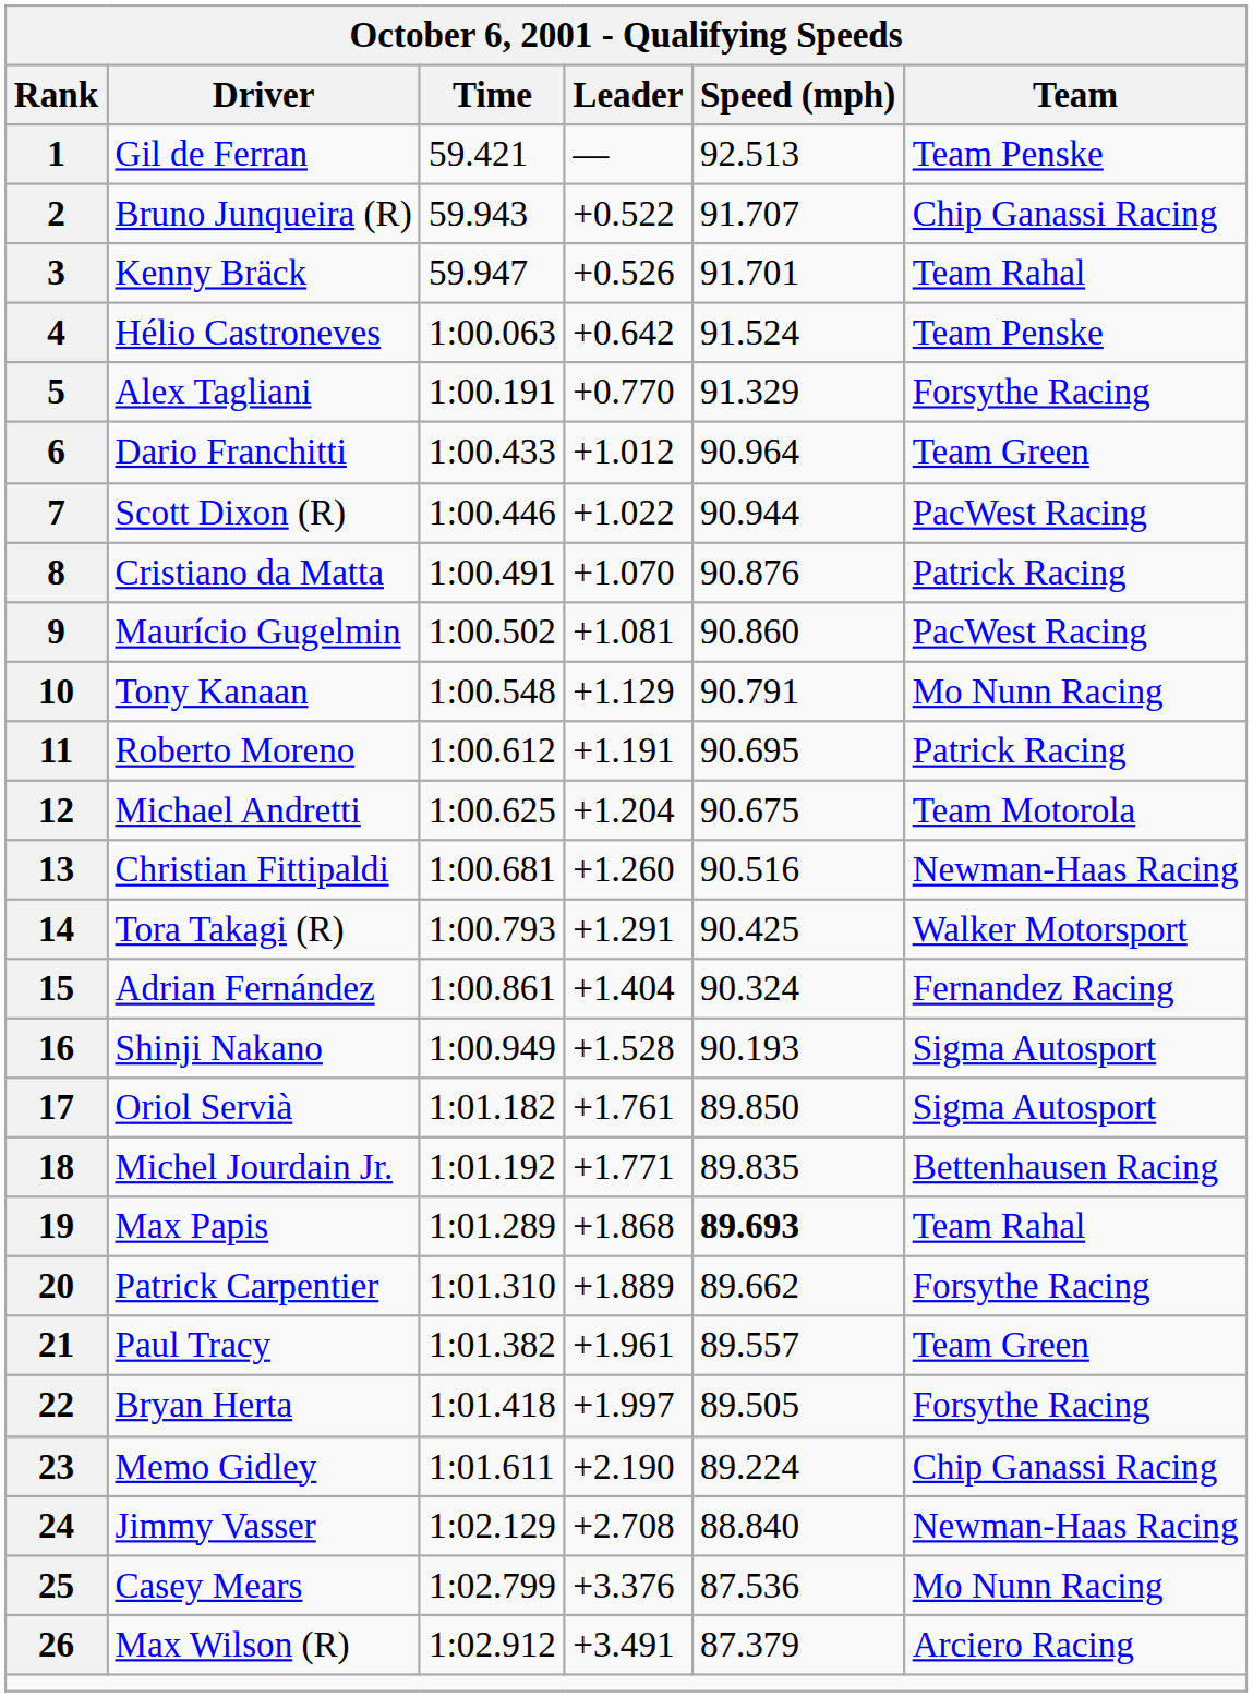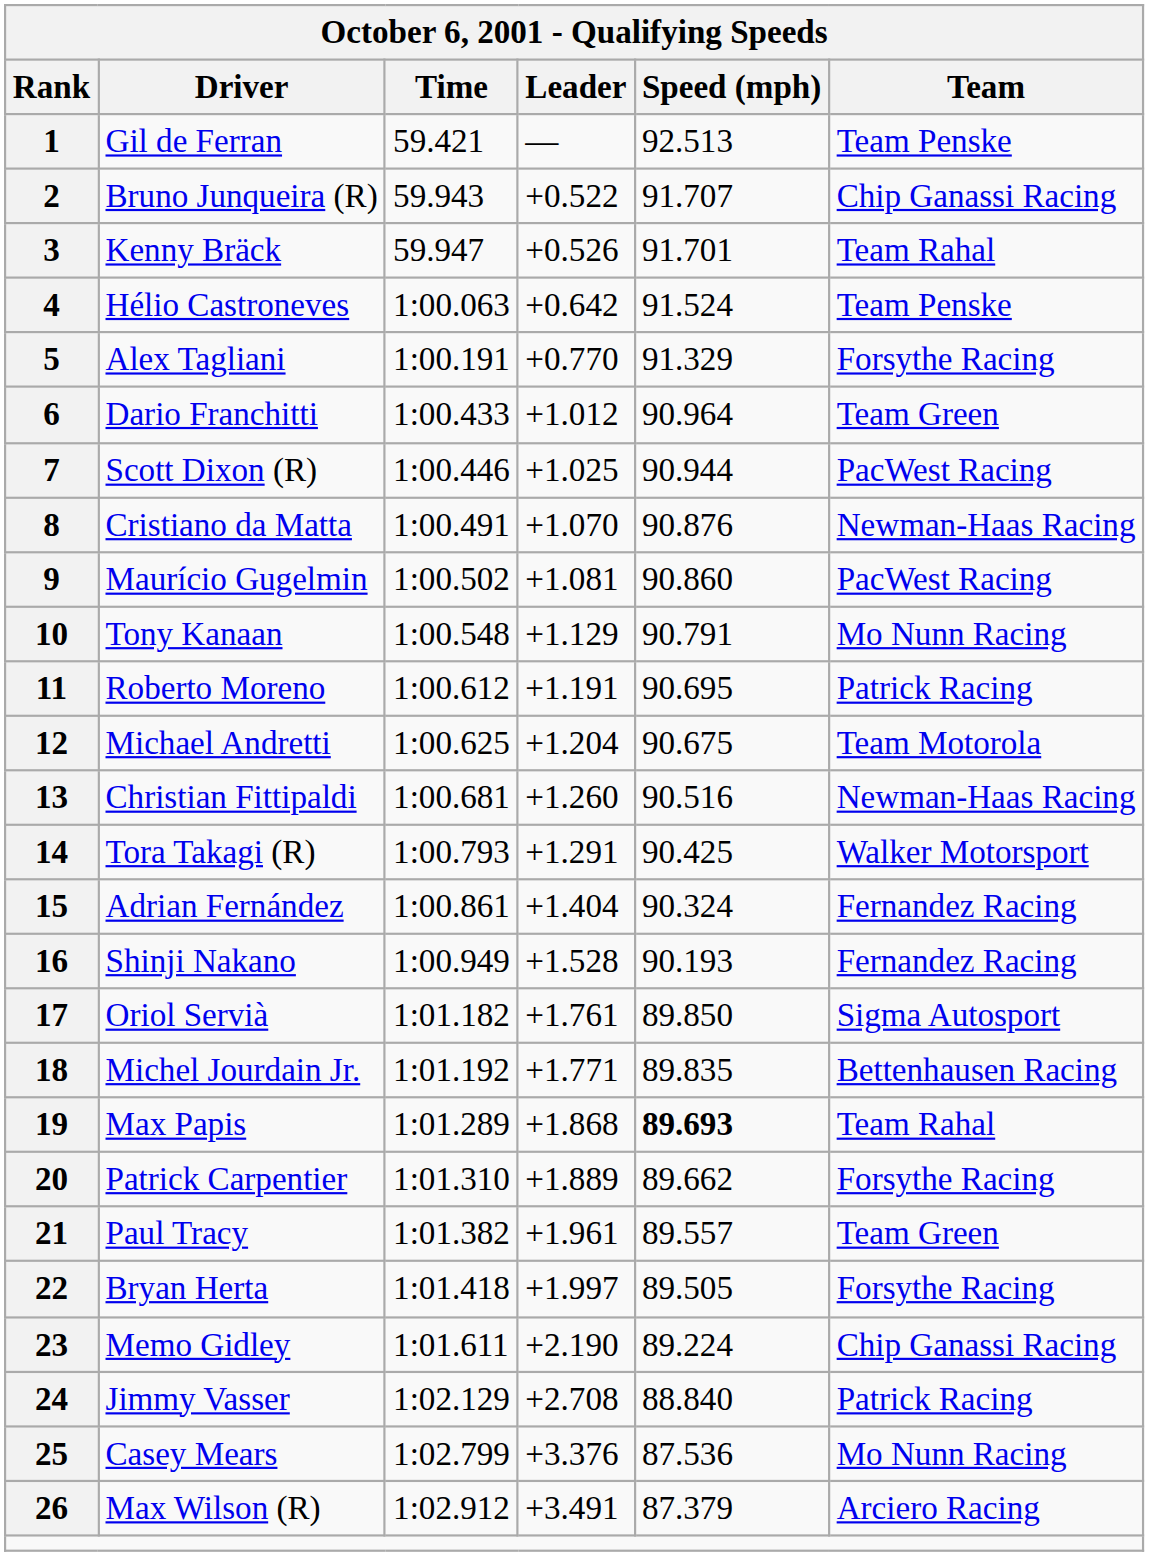7 | Leader: +1.022 -> +1.025
8 | Team: Patrick Racing -> Newman-Haas Racing
16 | Team: Sigma Autosport -> Fernandez Racing
24 | Team: Newman-Haas Racing -> Patrick Racing
